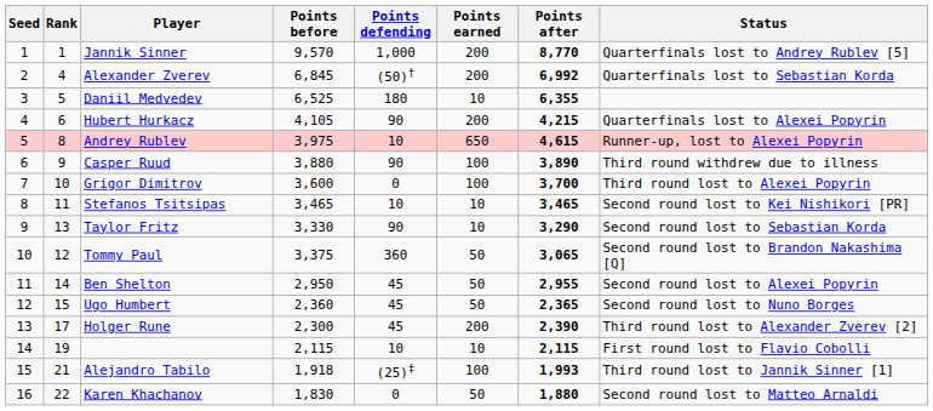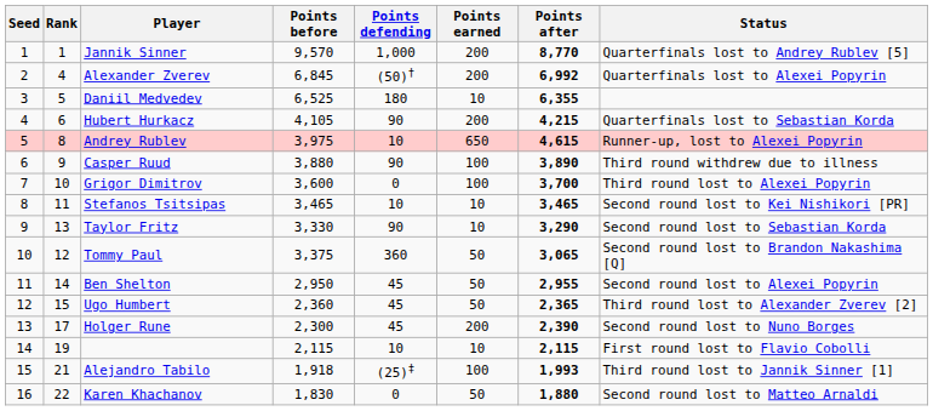Alexander Zverev | Status: Quarterfinals lost to Sebastian Korda -> Quarterfinals lost to Alexei Popyrin
Hubert Hurkacz | Status: Quarterfinals lost to Alexei Popyrin -> Quarterfinals lost to Sebastian Korda
Ugo Humbert | Status: Second round lost to Nuno Borges -> Third round lost to Alexander Zverev [2]
Holger Rune | Status: Third round lost to Alexander Zverev [2] -> Second round lost to Nuno Borges
